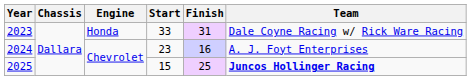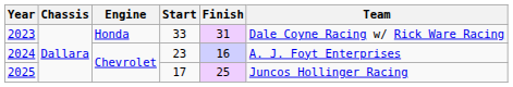2025 | Start: 15 -> 17
2025 | Team: bold -> normal
